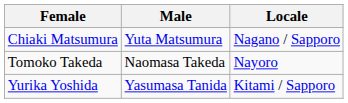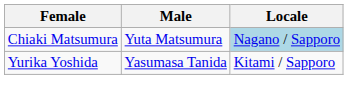Chiaki Matsumura | Locale: no background -> lightblue background
- row: Tomoko Takeda | Naomasa Takeda | Nayoro
